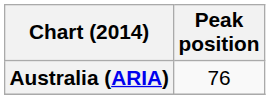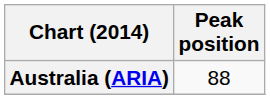Australia (ARIA) | Peak position: 76 -> 88
